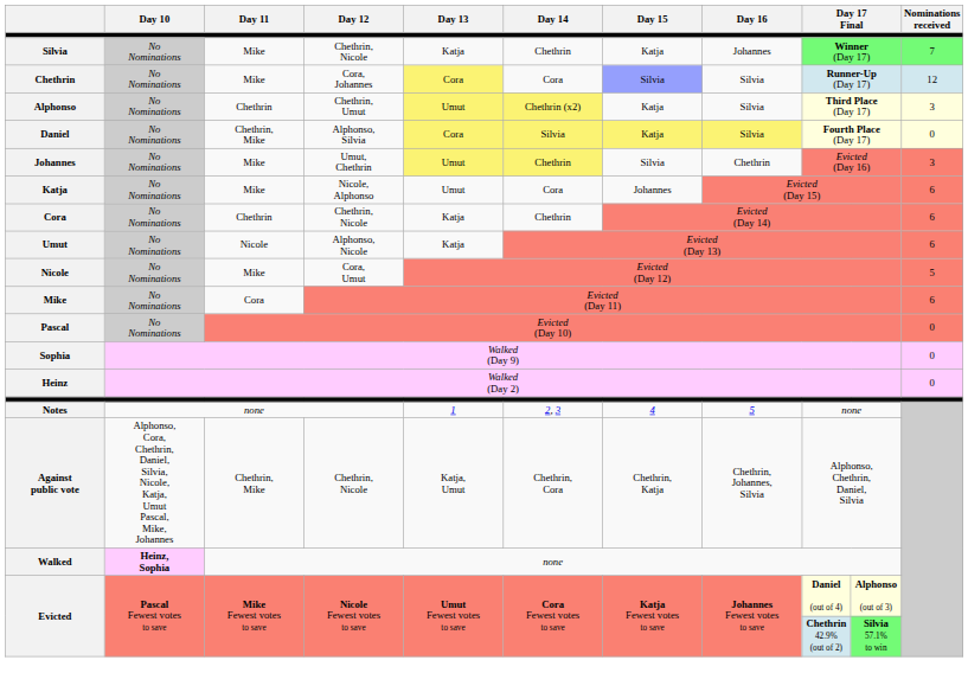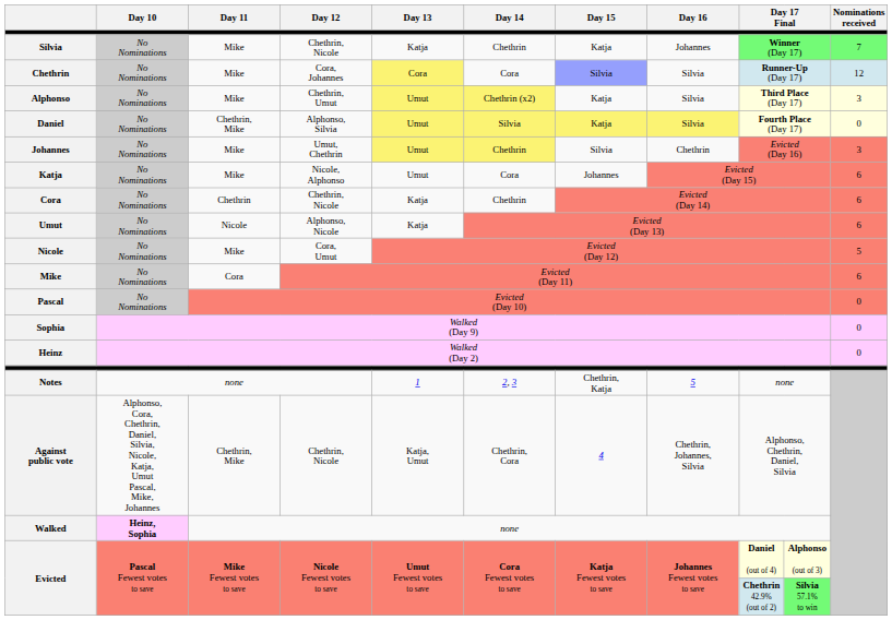Alphonso | Day 11: Chethrin -> Mike
Daniel | Day 13: Cora -> Umut
Notes | Day 15: 4 -> Chethrin, Katja
Against public vote | Day 15: Chethrin, Katja -> 4
